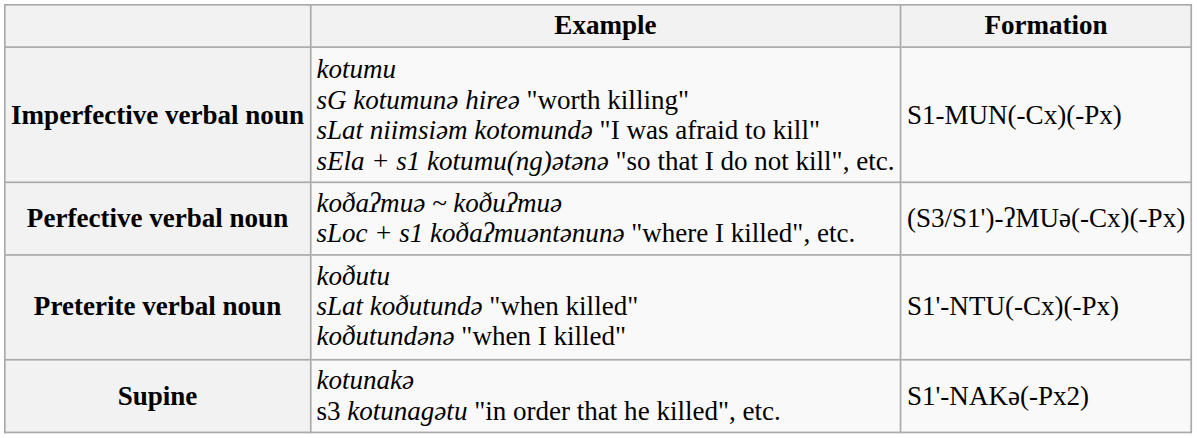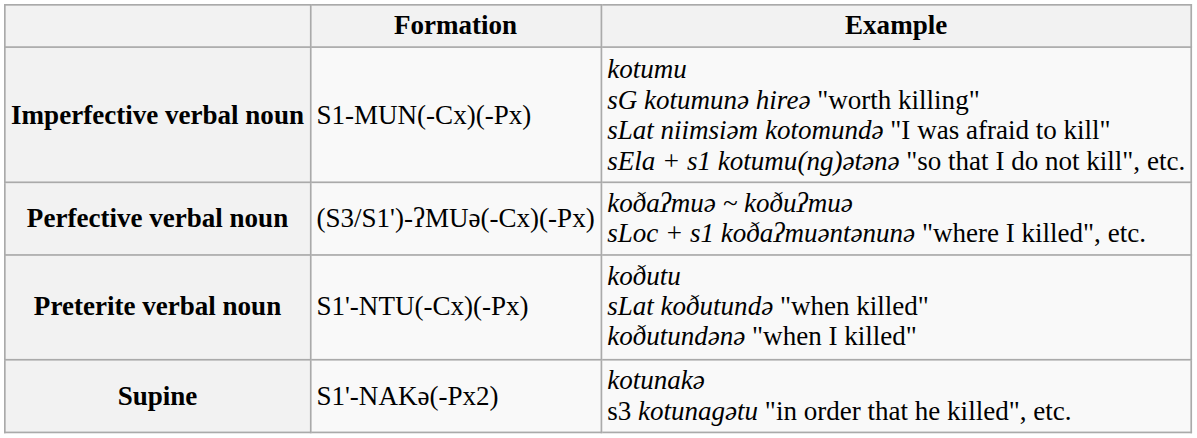columns swapped: Formation <-> Example
